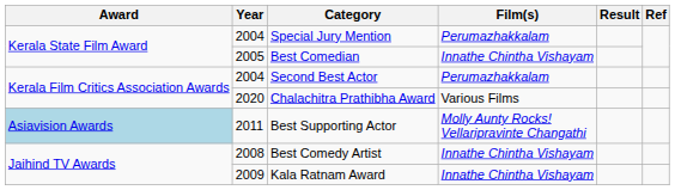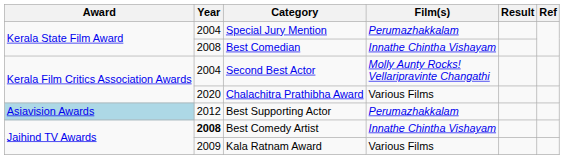Best Comedian | Year: 2005 -> 2008
Second Best Actor | Film(s): Perumazhakkalam -> Molly Aunty Rocks! Vellaripravinte Changathi
Best Supporting Actor | Year: 2011 -> 2012
Best Supporting Actor | Film(s): Molly Aunty Rocks! Vellaripravinte Changathi -> Perumazhakkalam
Best Comedy Artist | Year: normal -> bold
Kala Ratnam Award | Film(s): Innathe Chintha Vishayam -> Various Films
